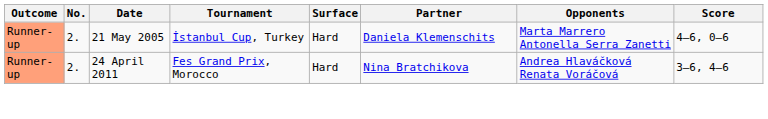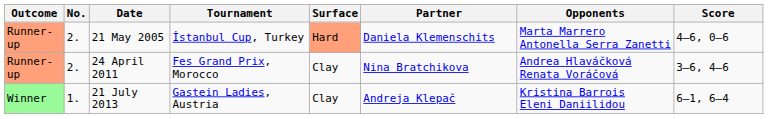21 May 2005 | Surface: no background -> lightsalmon background
24 April 2011 | Surface: Hard -> Clay
+ row: Winner | 1. | 21 July 2013 | Gastein Ladies, Austria | Clay | Andreja Klepač | Kristina Barrois Eleni Daniilidou | 6–1, 6–4
